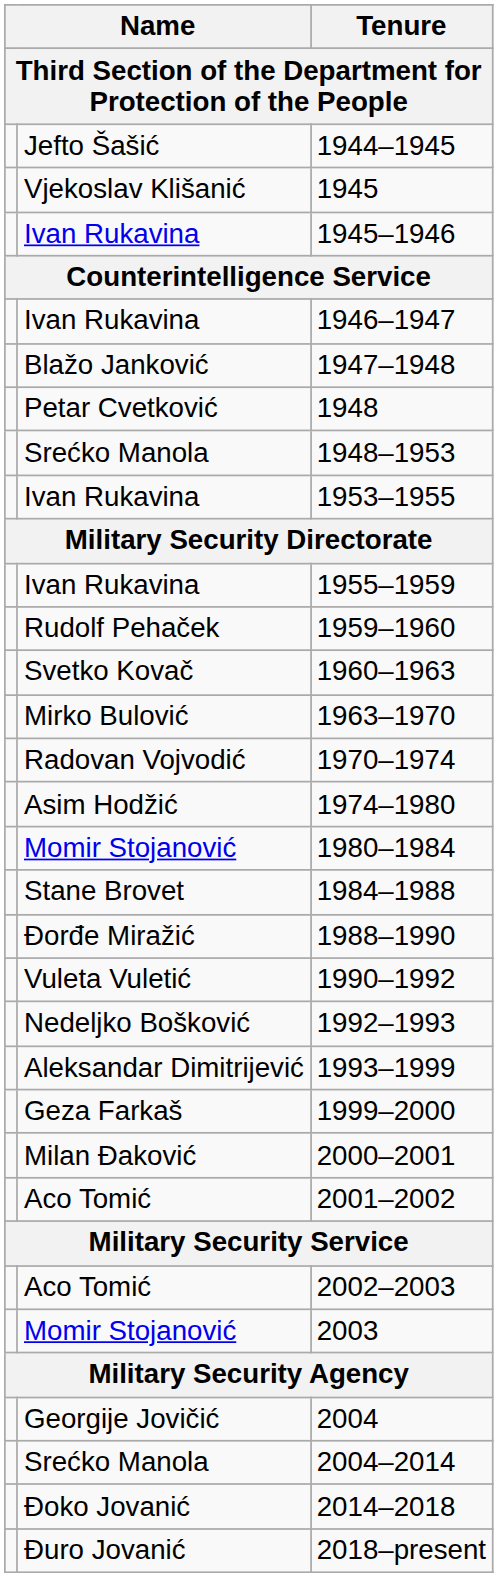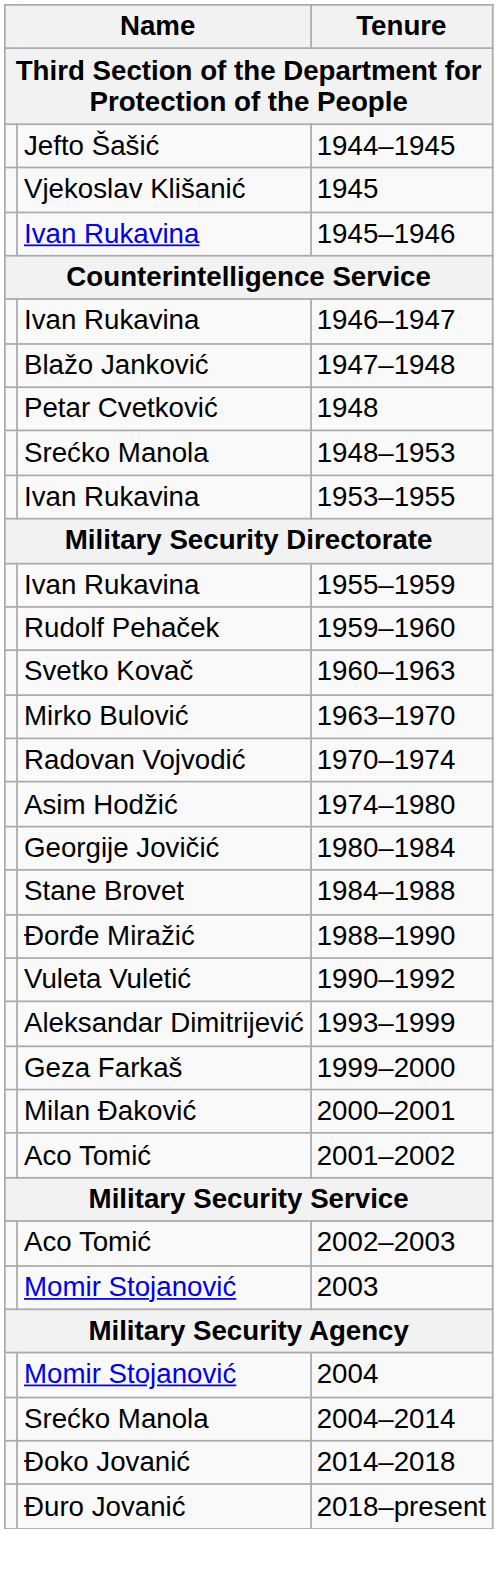1980–1984 | column 2: Momir Stojanović -> Georgije Jovičić
- row: Nedeljko Bošković | 1992–1993
2004 | column 2: Georgije Jovičić -> Momir Stojanović
